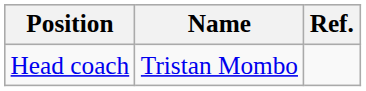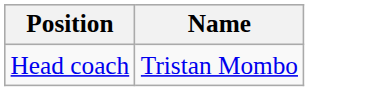- column: Ref.
